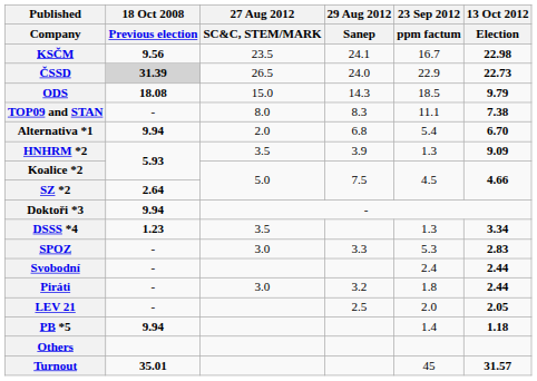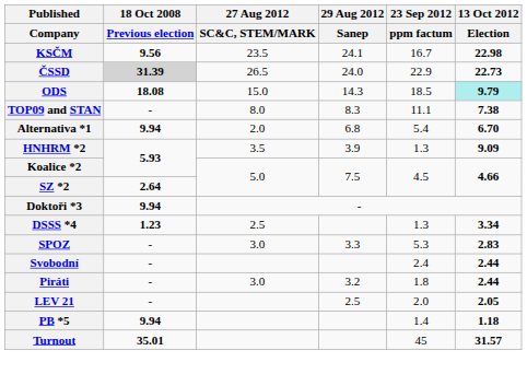ODS | 13 Oct 2012 / Election: no background -> paleturquoise background
DSSS *4 | 27 Aug 2012 / SC&C, STEM/MARK: 3.5 -> 2.5
- row: Others
